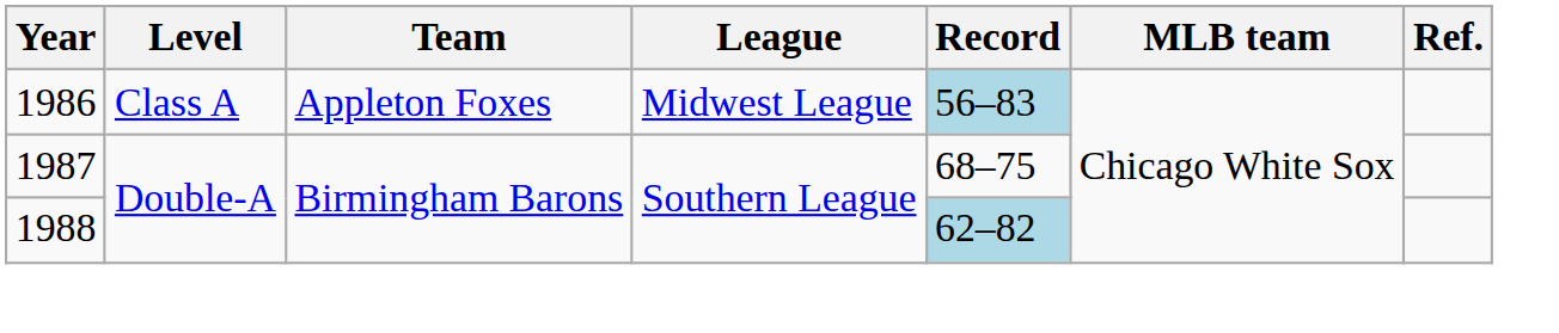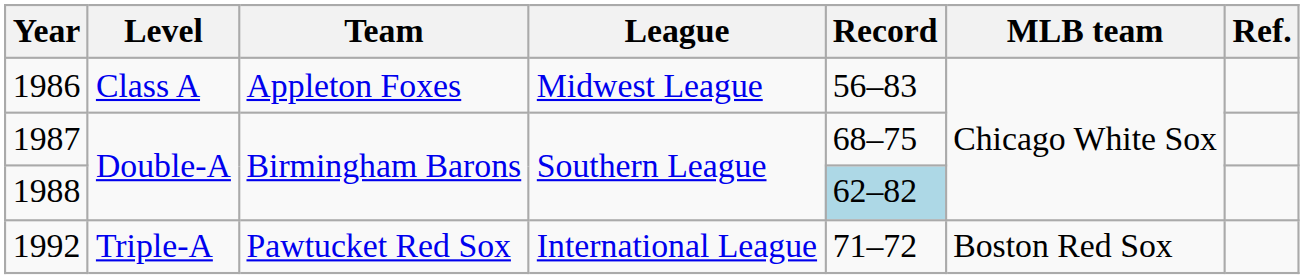1986 | Record: lightblue background -> no background
+ row: 1992 | Triple-A | Pawtucket Red Sox | International League | 71–72 | Boston Red Sox
